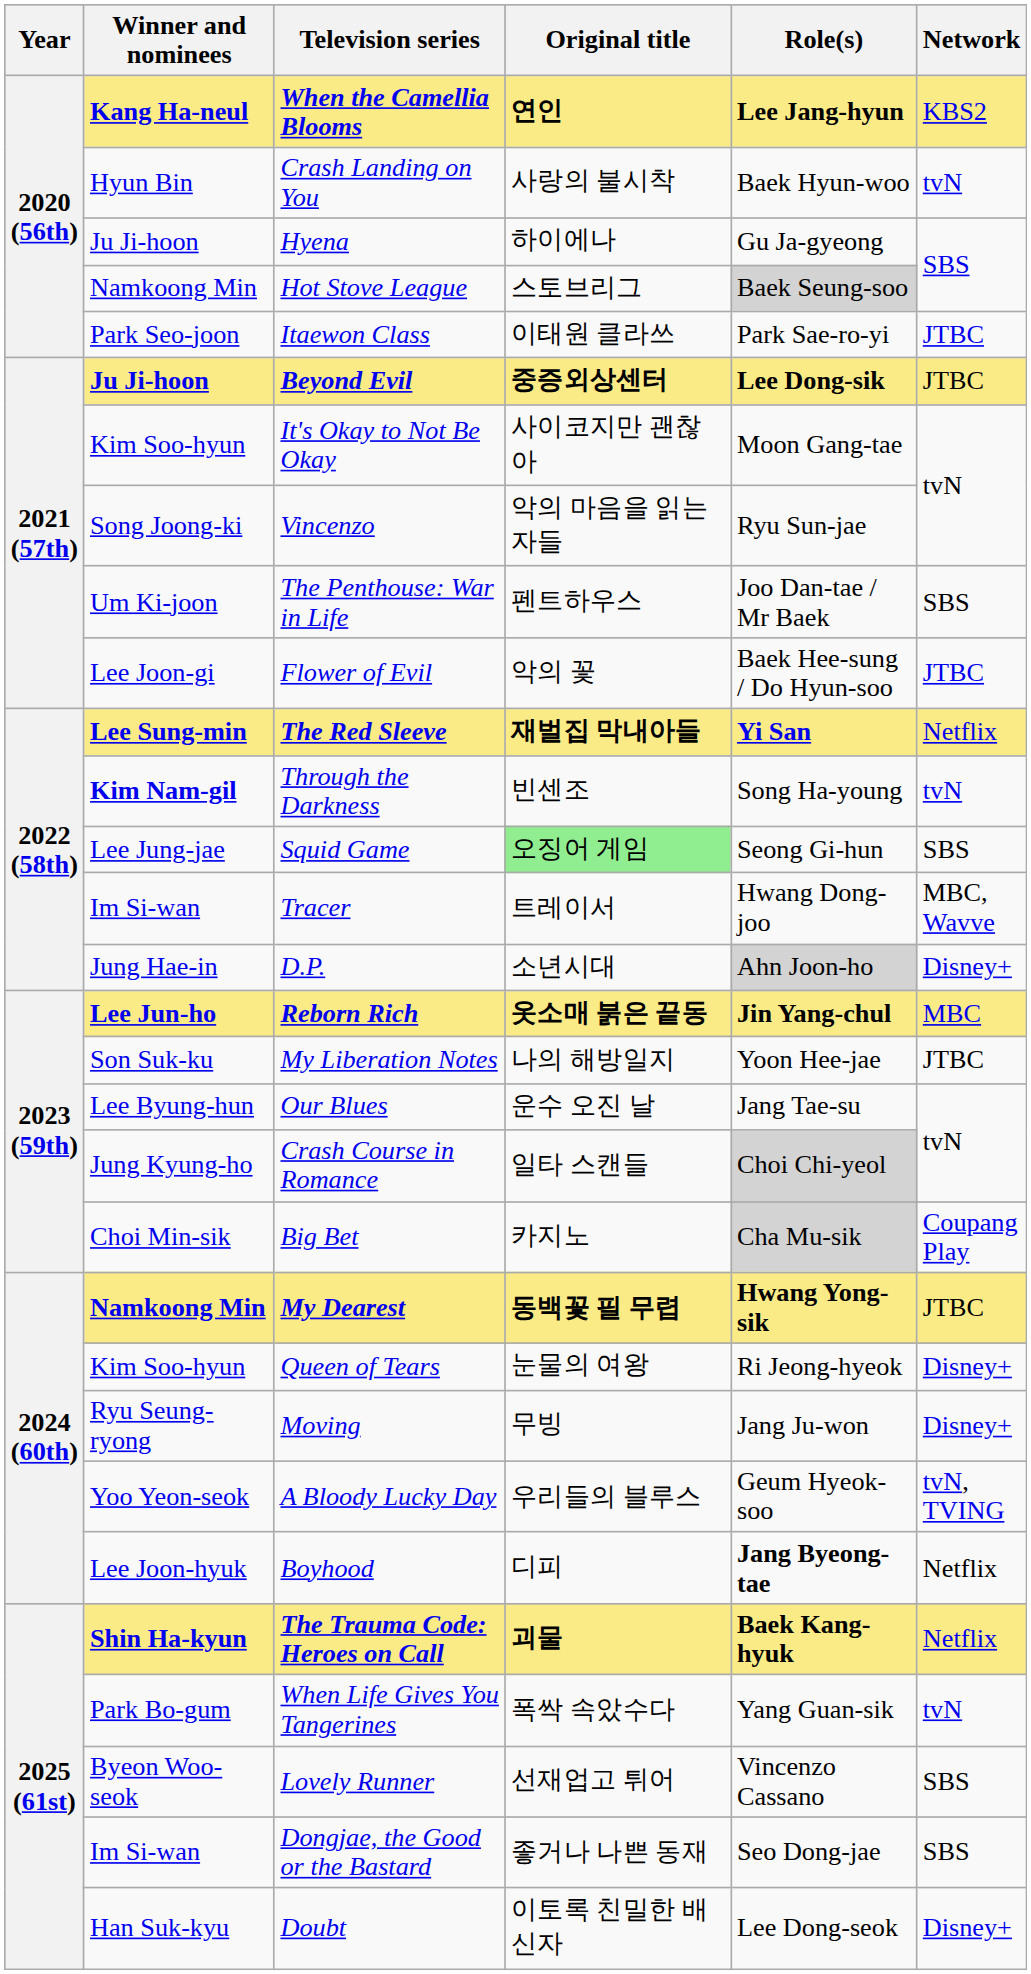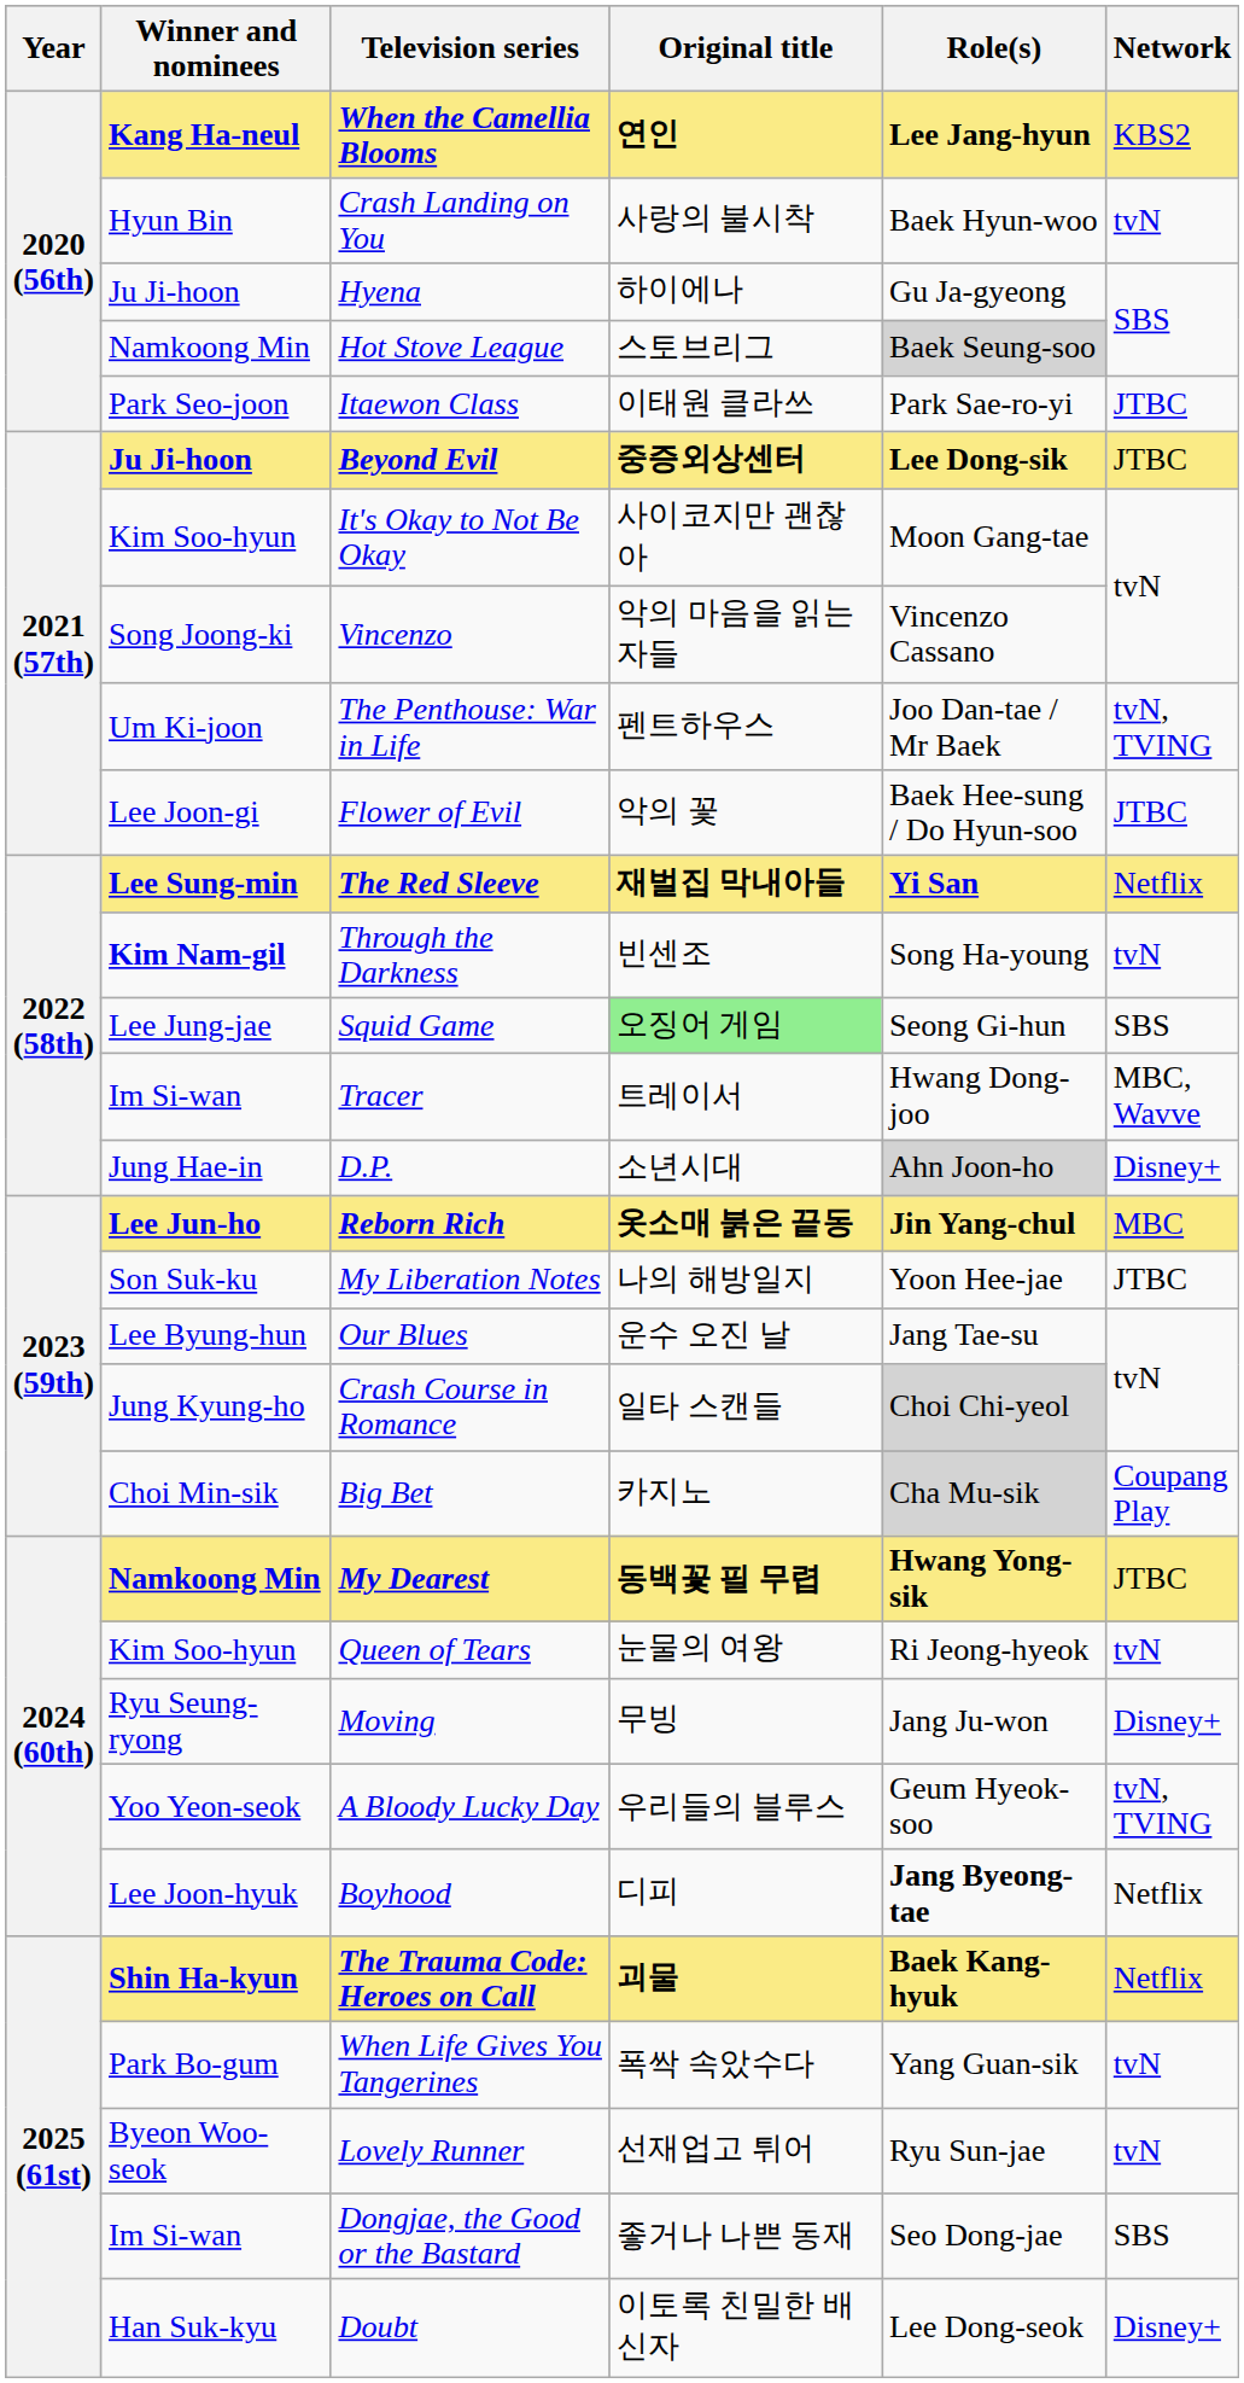Vincenzo | Role(s): Ryu Sun-jae -> Vincenzo Cassano
The Penthouse: War in Life | Network: SBS -> tvN, TVING
Queen of Tears | Network: Disney+ -> tvN
Lovely Runner | Role(s): Vincenzo Cassano -> Ryu Sun-jae
Lovely Runner | Network: SBS -> tvN
